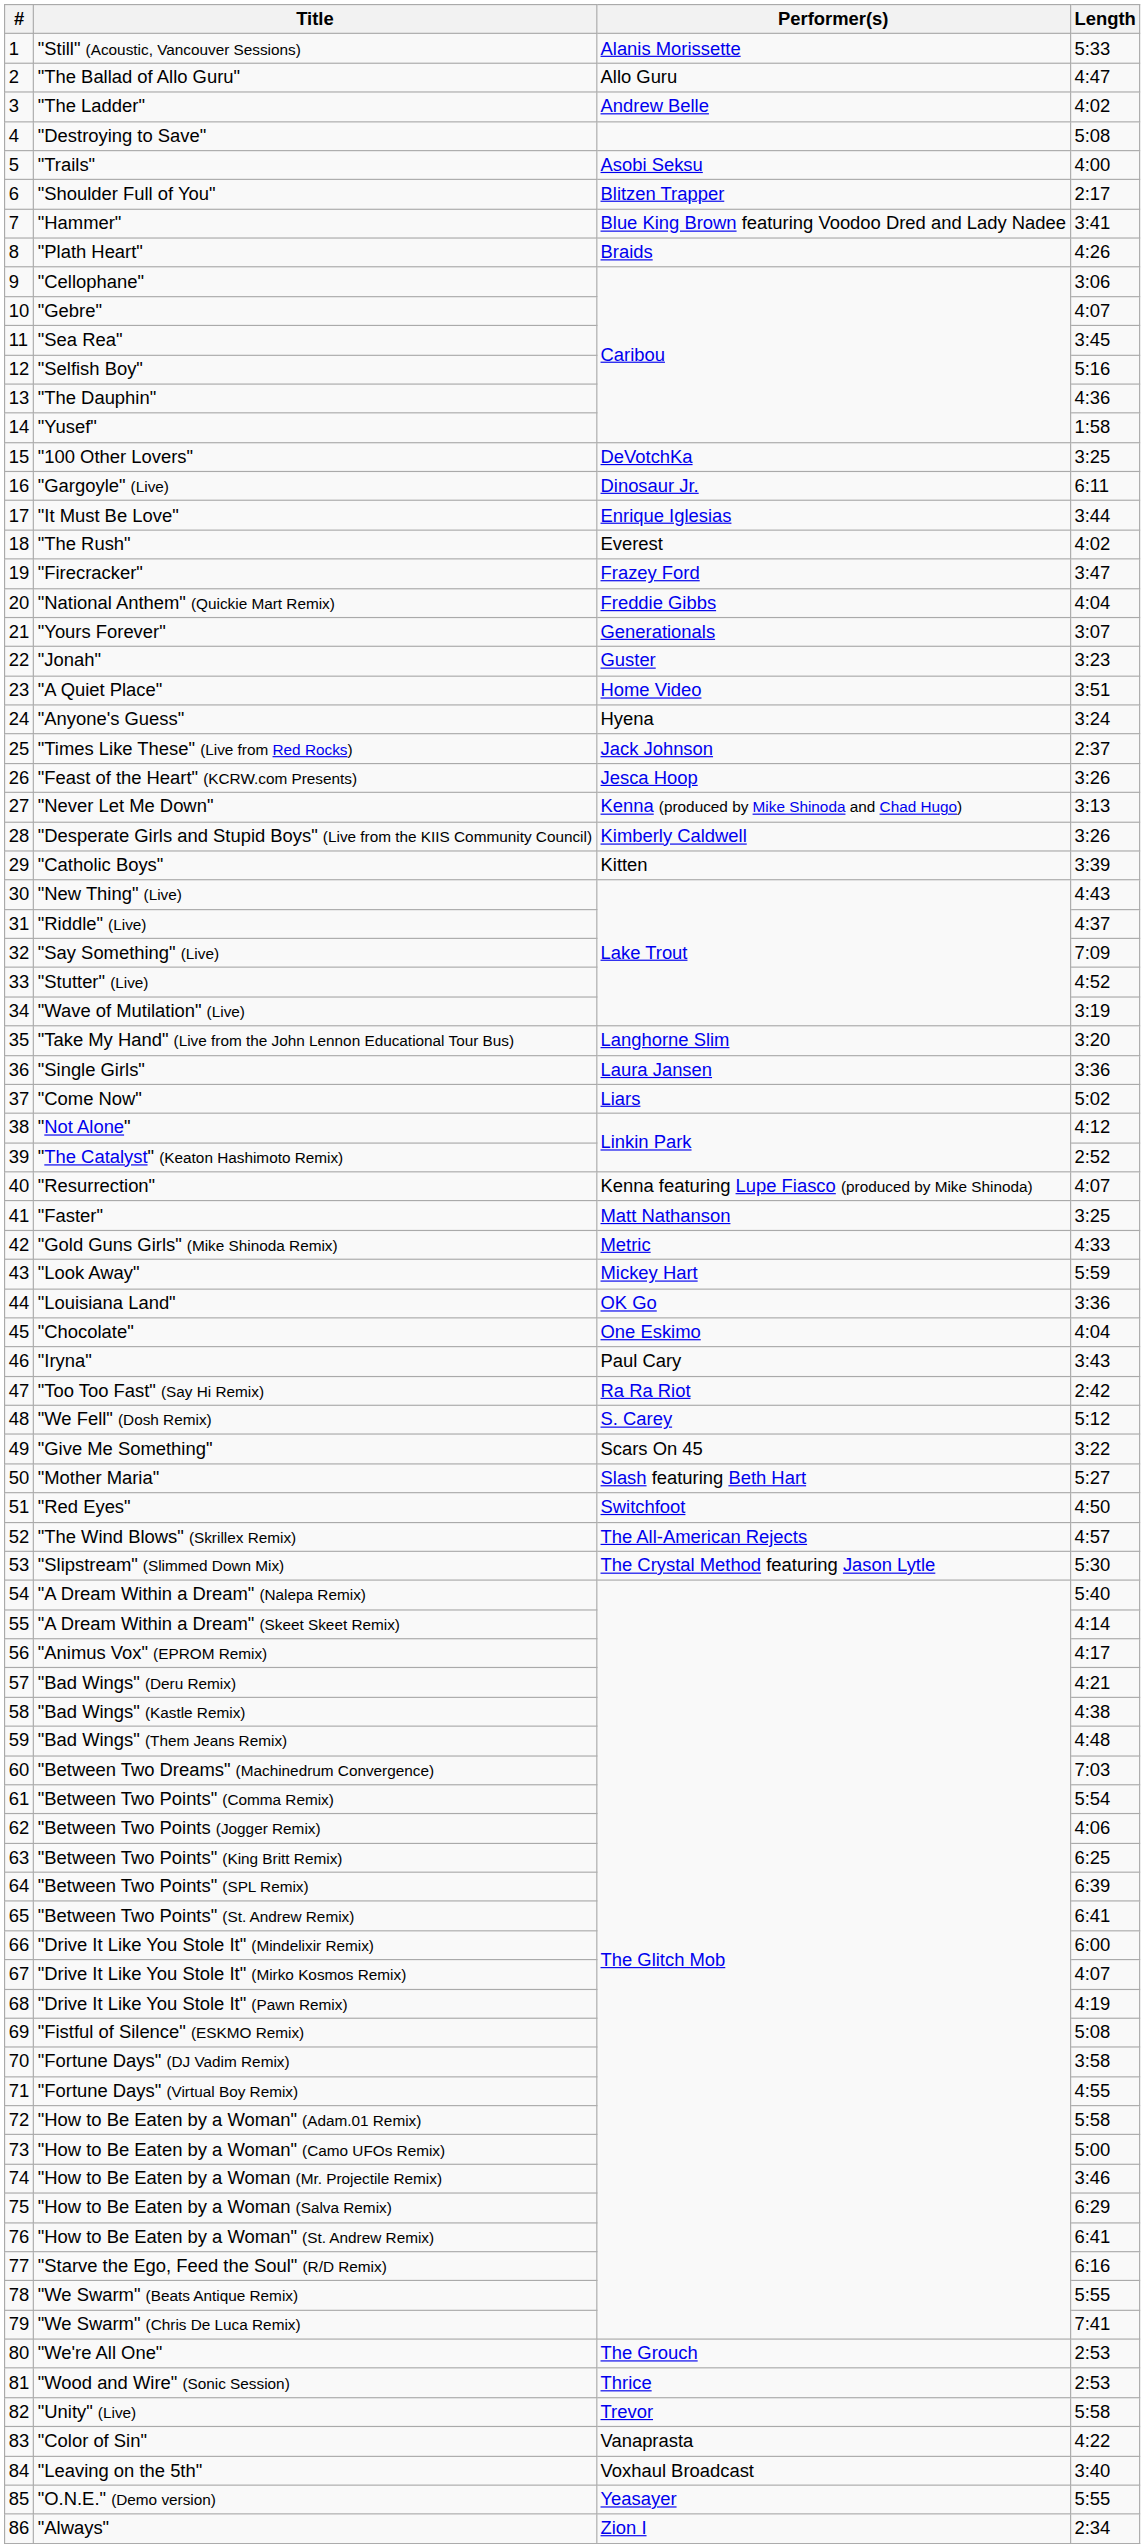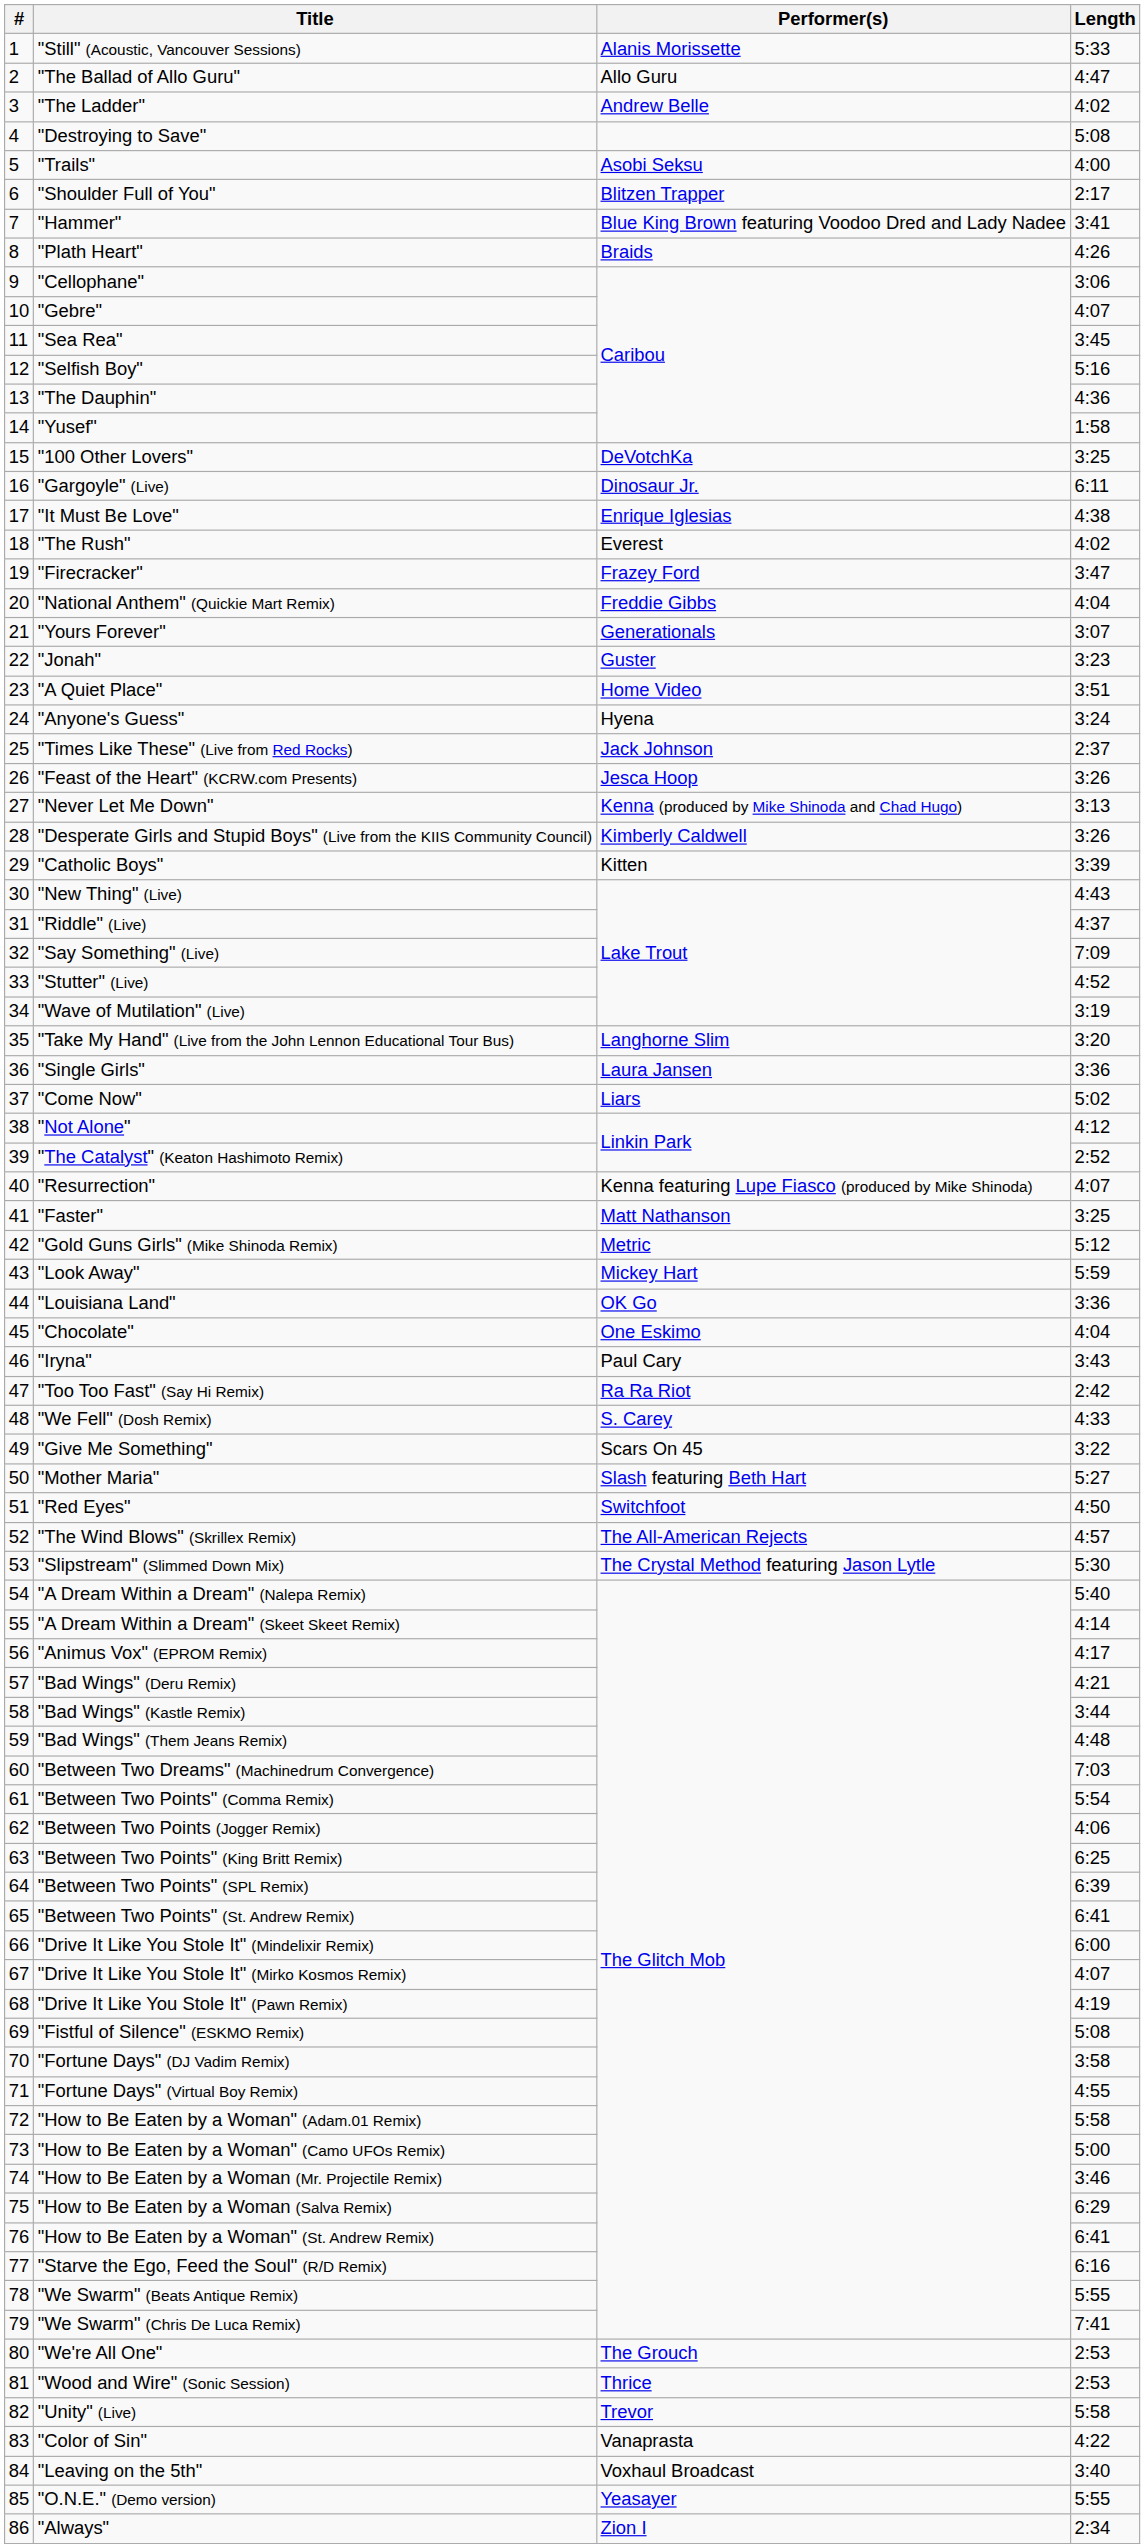"It Must Be Love" | Length: 3:44 -> 4:38
"Gold Guns Girls" (Mike Shinoda Remix) | Length: 4:33 -> 5:12
"We Fell" (Dosh Remix) | Length: 5:12 -> 4:33
"Bad Wings" (Kastle Remix) | Length: 4:38 -> 3:44
